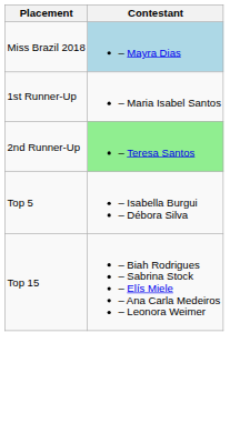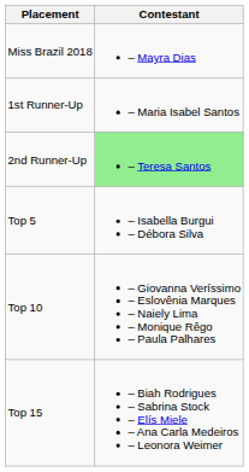Miss Brazil 2018 | Contestant: lightblue background -> no background
+ row: Top 10 | – Giovanna Veríssimo – Eslovênia Marques – Naiely Lima – Monique Rêgo – Paula Palhares
